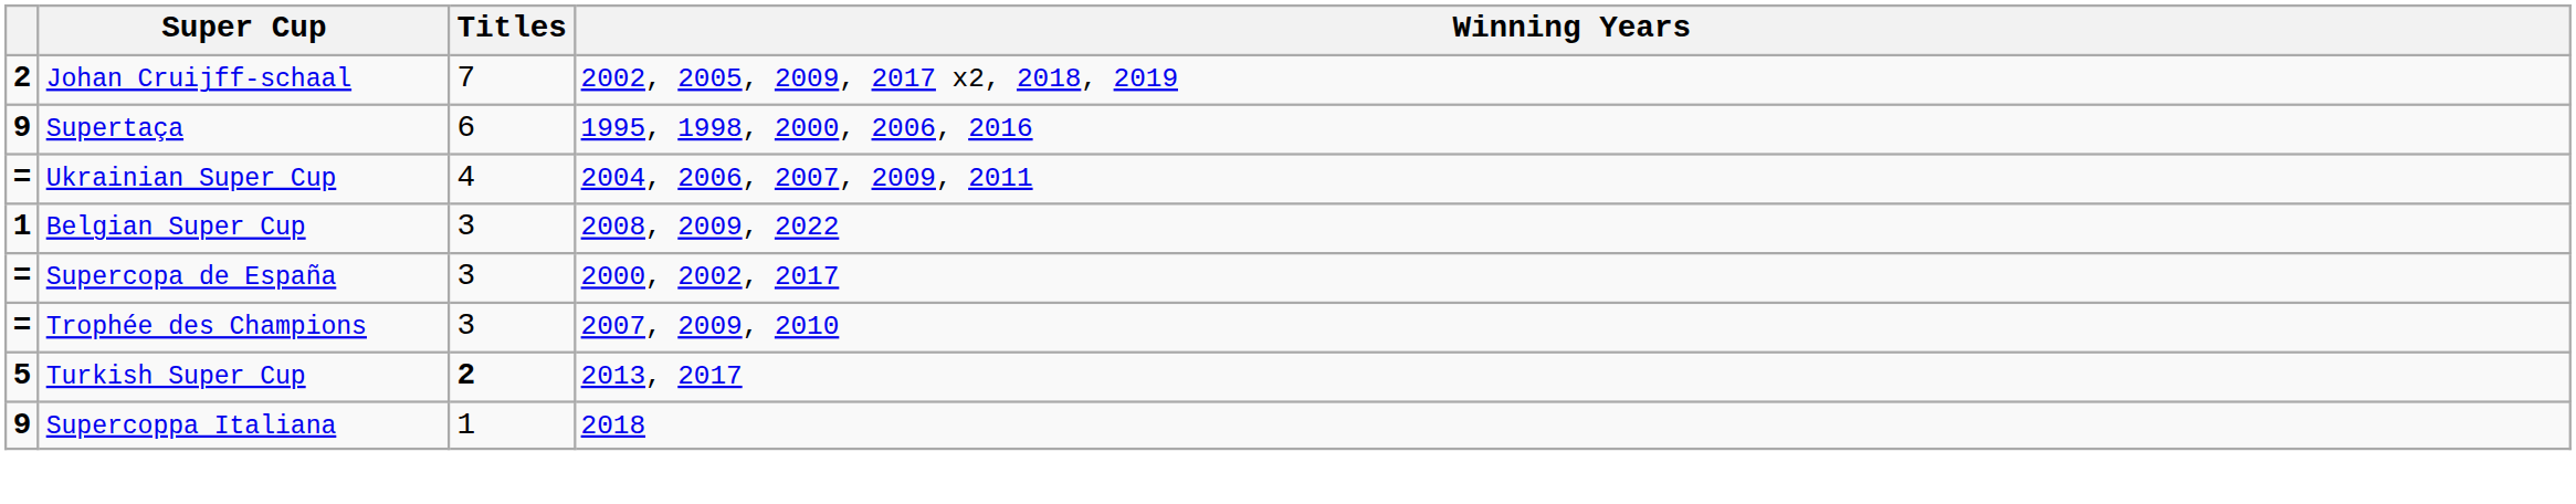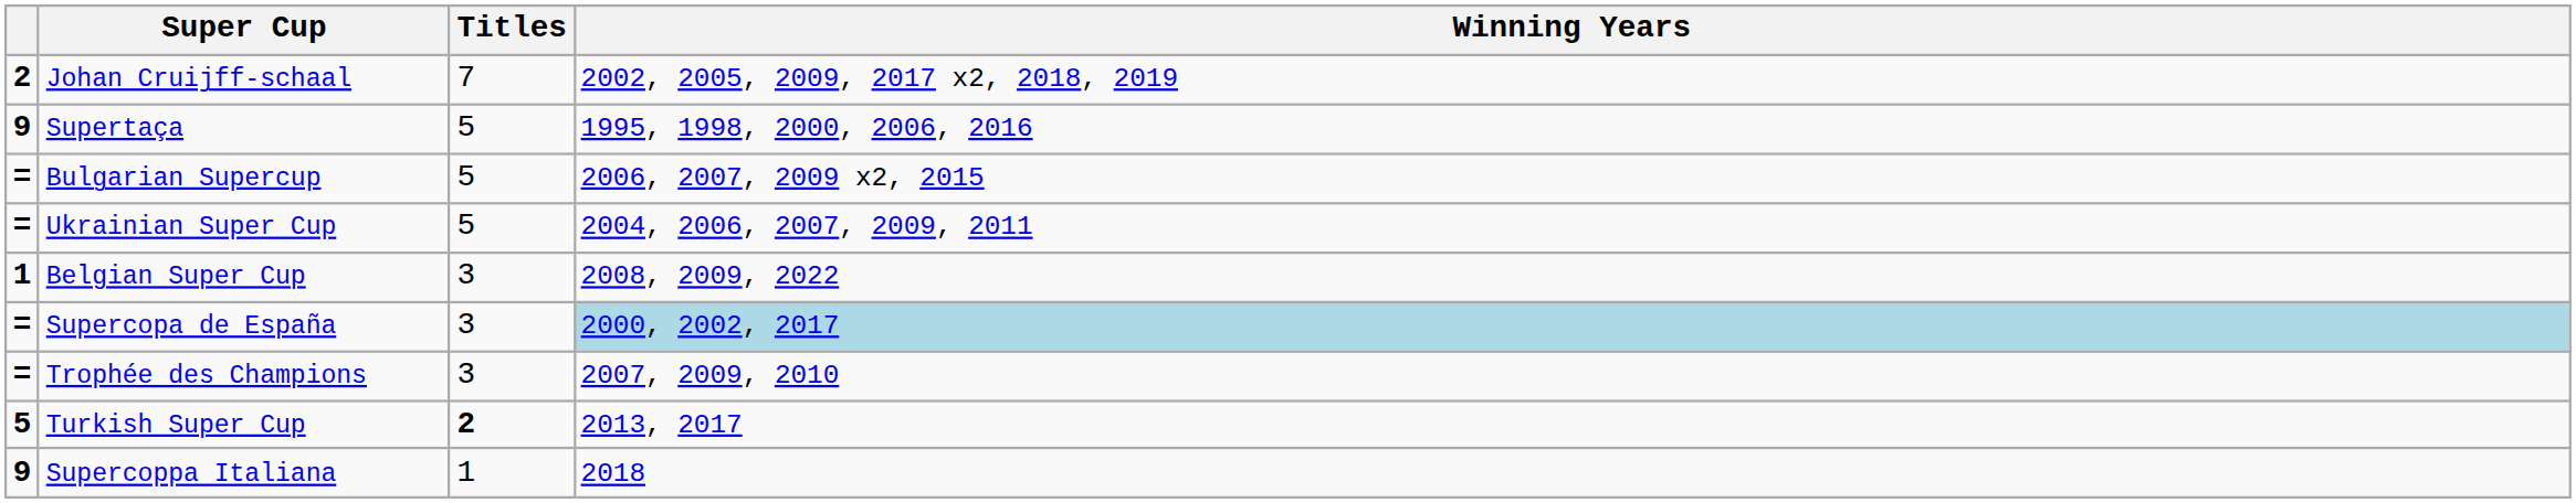Supertaça | Titles: 6 -> 5
+ row: = | Bulgarian Supercup | 5 | 2006, 2007, 2009 x2, 2015
Ukrainian Super Cup | Titles: 4 -> 5
Supercopa de España | Winning Years: no background -> lightblue background
